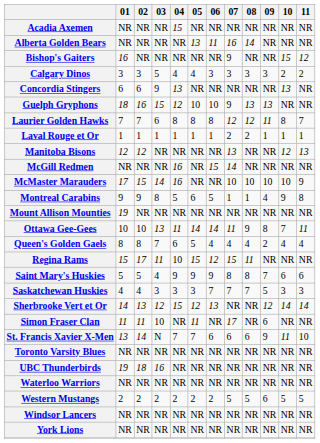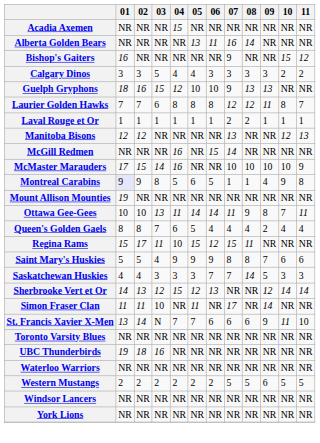- row: Concordia Stingers | 6 | 6 | 9 | 13 | NR | NR | NR | NR | NR | 13 | NR
Montreal Carabins | 01: no background -> lavender background
Saskatchewan Huskies | 08: 7 -> 14
Simon Fraser Clan | 09: 6 -> 14
